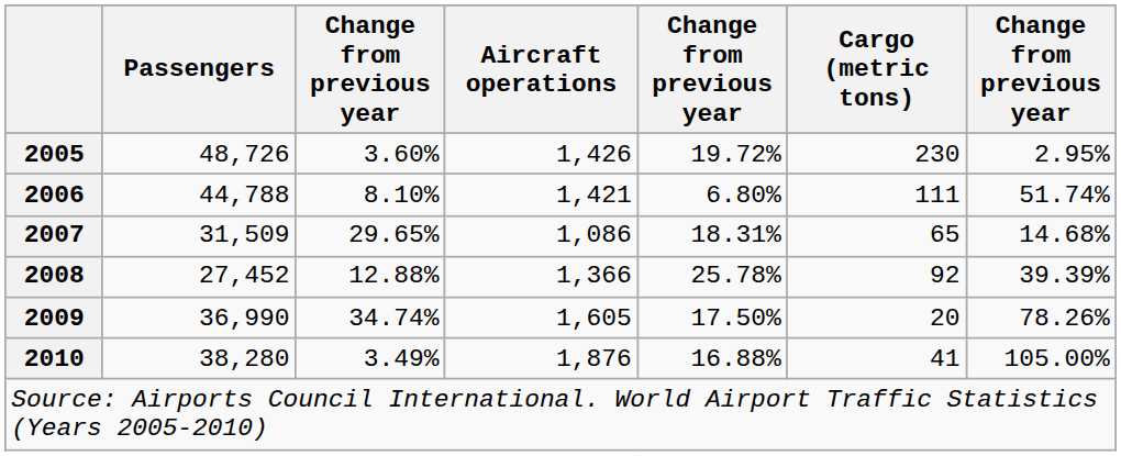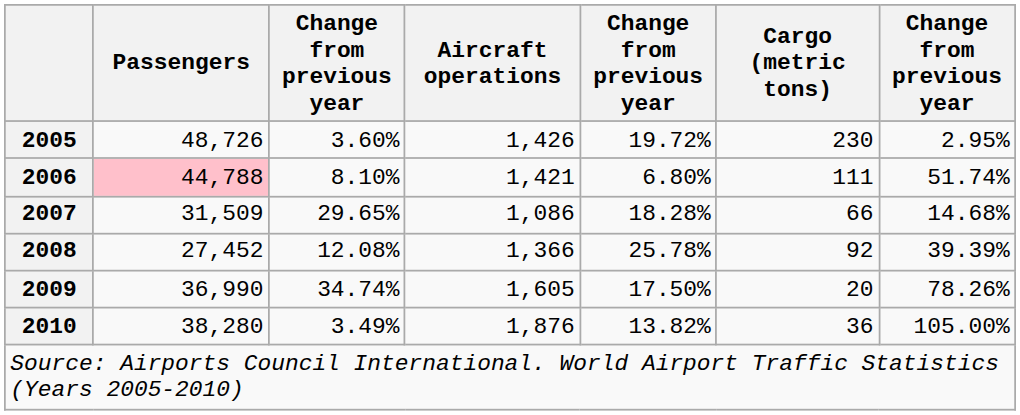2006 | Passengers: no background -> pink background
2007 | column 5: 18.31% -> 18.28%
2007 | Cargo (metric tons): 65 -> 66
2008 | column 3: 12.88% -> 12.08%
2010 | column 5: 16.88% -> 13.82%
2010 | Cargo (metric tons): 41 -> 36
